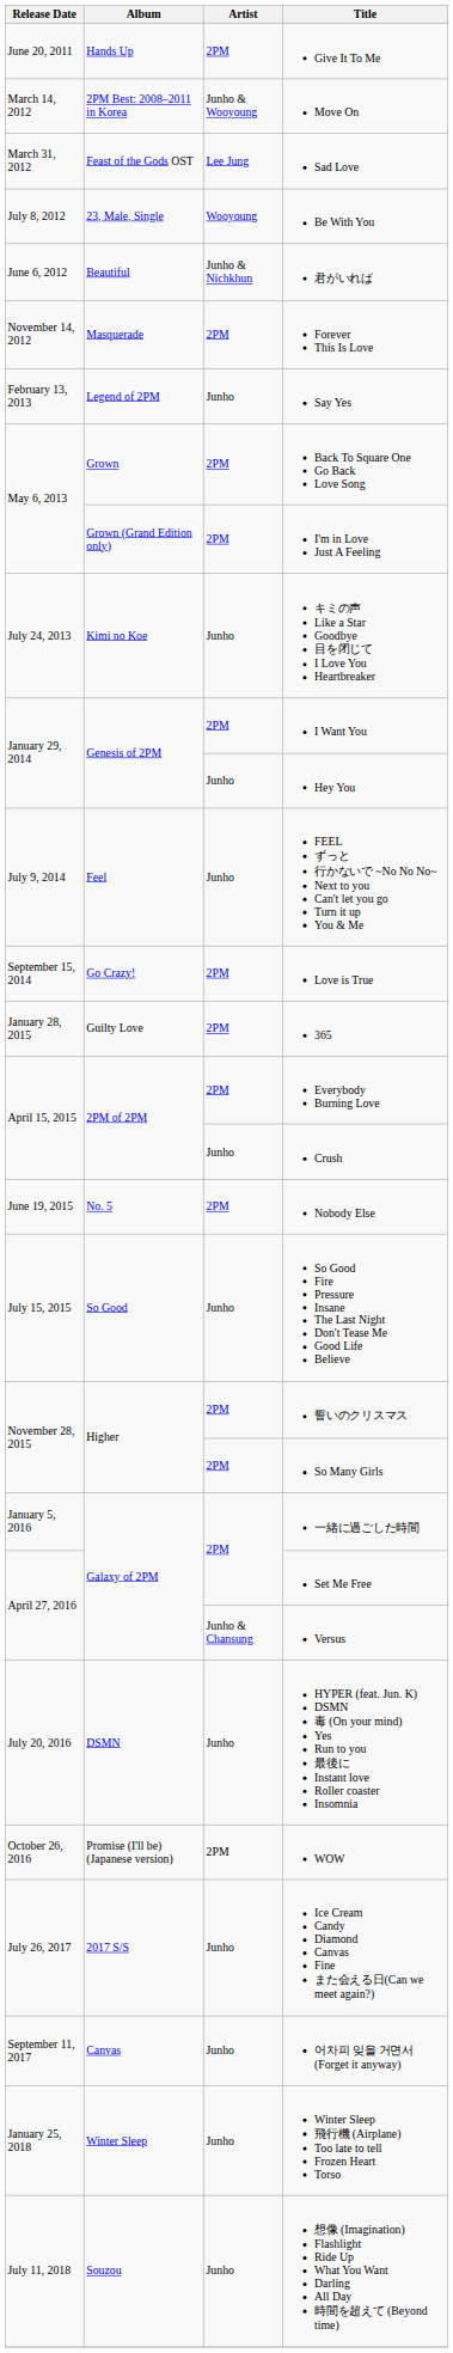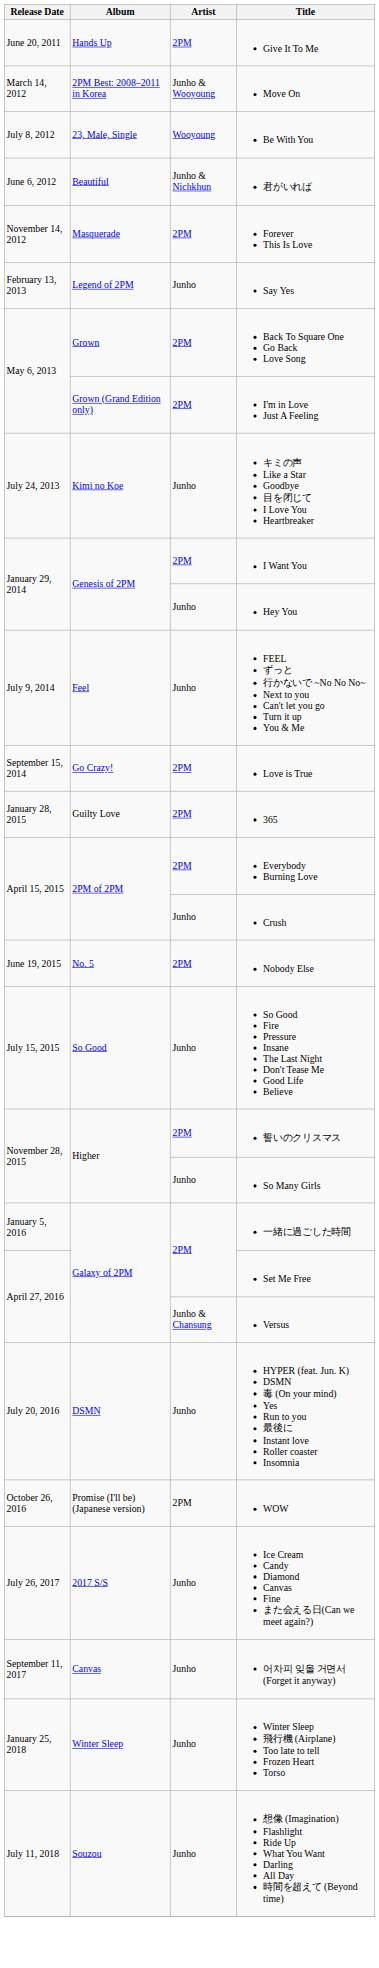- row: March 31, 2012 | Feast of the Gods OST | Lee Jung | Sad Love
So Many Girls | Artist: 2PM -> Junho
